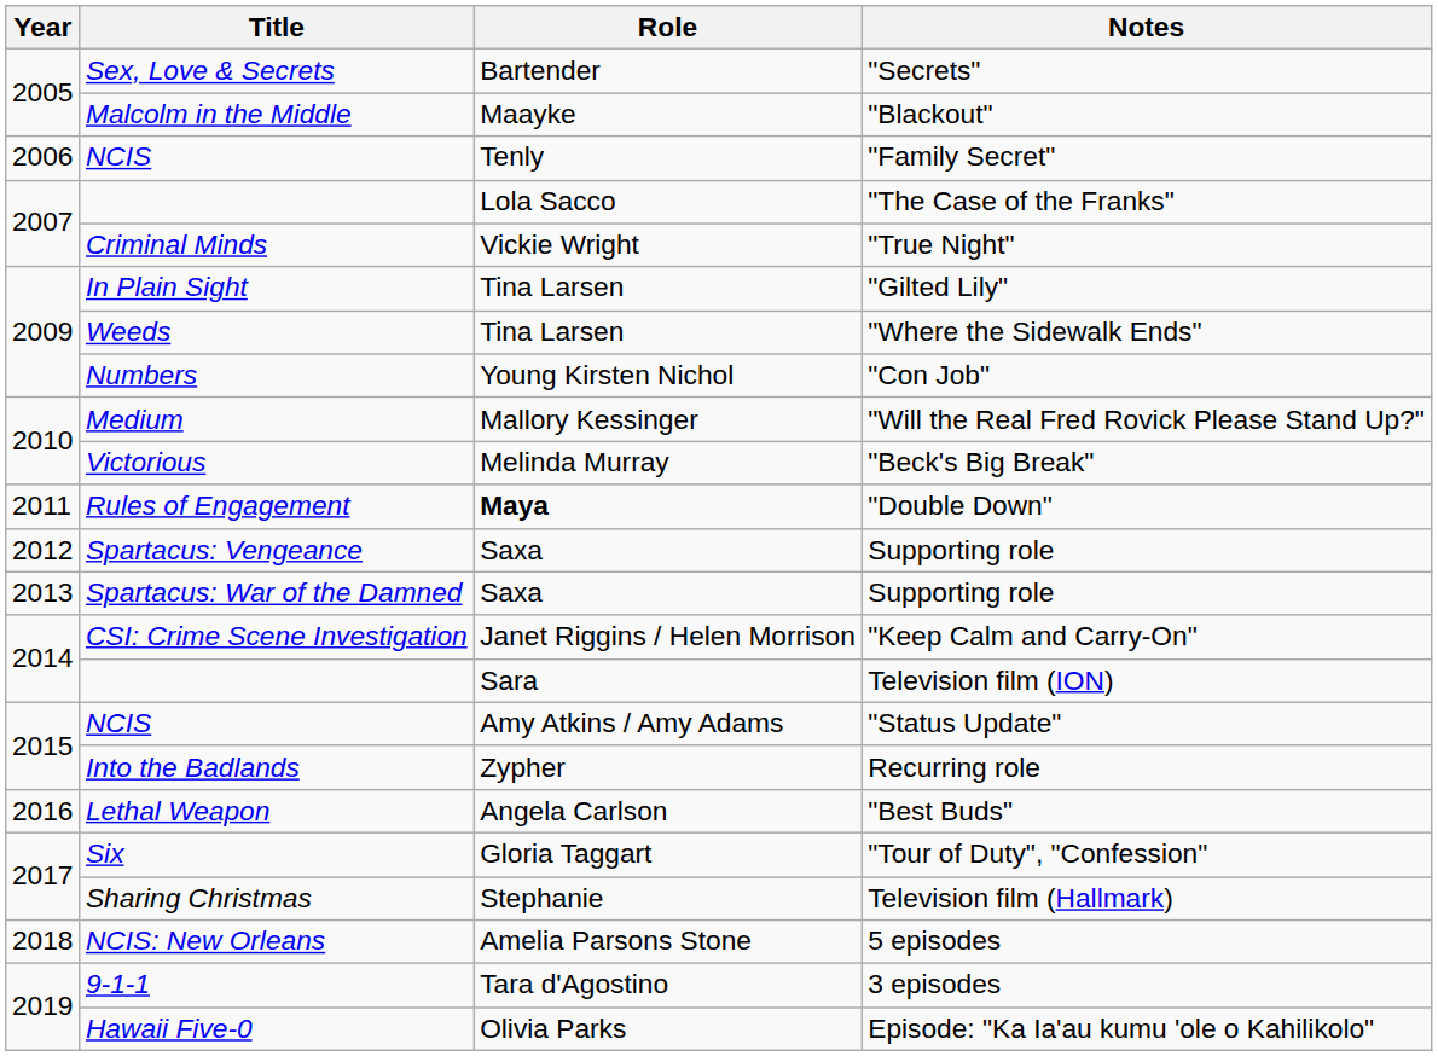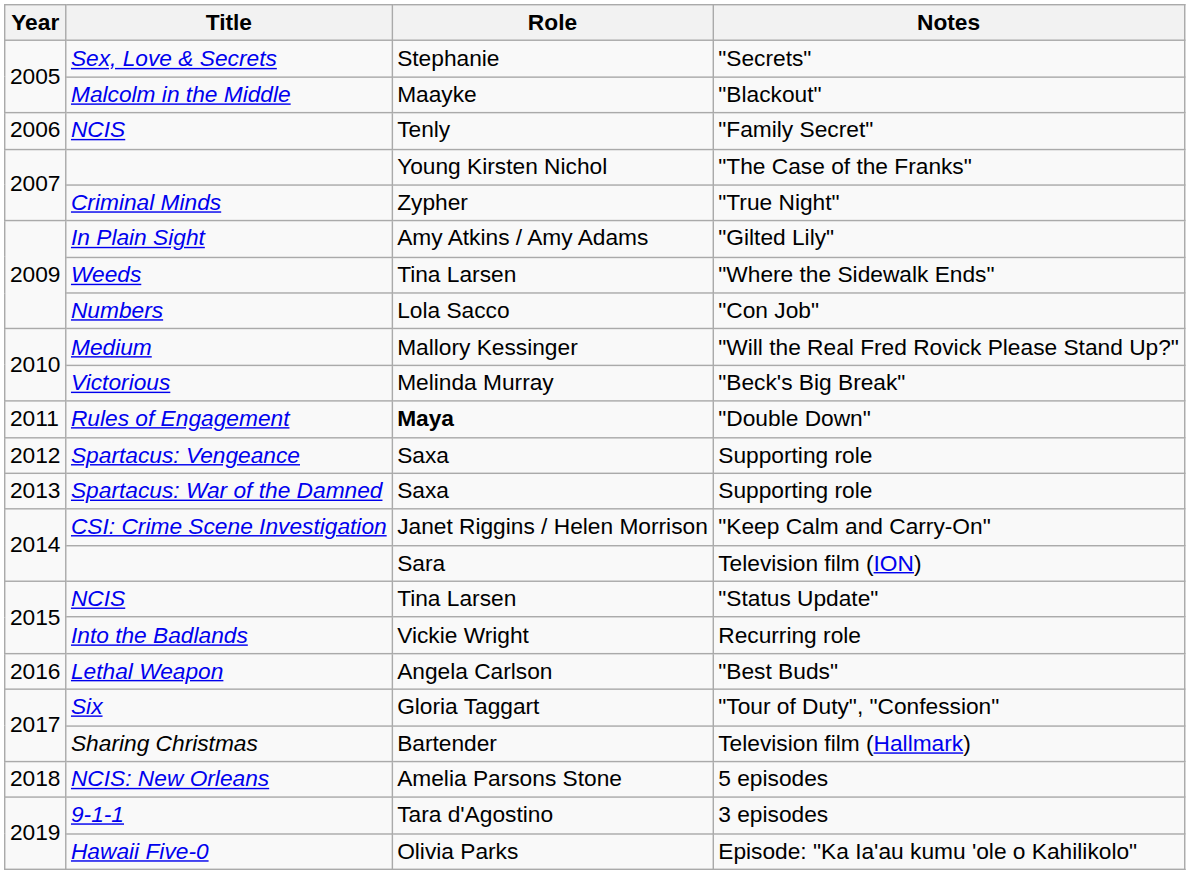"Secrets" | Role: Bartender -> Stephanie
"The Case of the Franks" | Role: Lola Sacco -> Young Kirsten Nichol
"True Night" | Role: Vickie Wright -> Zypher
"Gilted Lily" | Role: Tina Larsen -> Amy Atkins / Amy Adams
"Con Job" | Role: Young Kirsten Nichol -> Lola Sacco
"Status Update" | Role: Amy Atkins / Amy Adams -> Tina Larsen
Recurring role | Role: Zypher -> Vickie Wright
Television film (Hallmark) | Role: Stephanie -> Bartender
